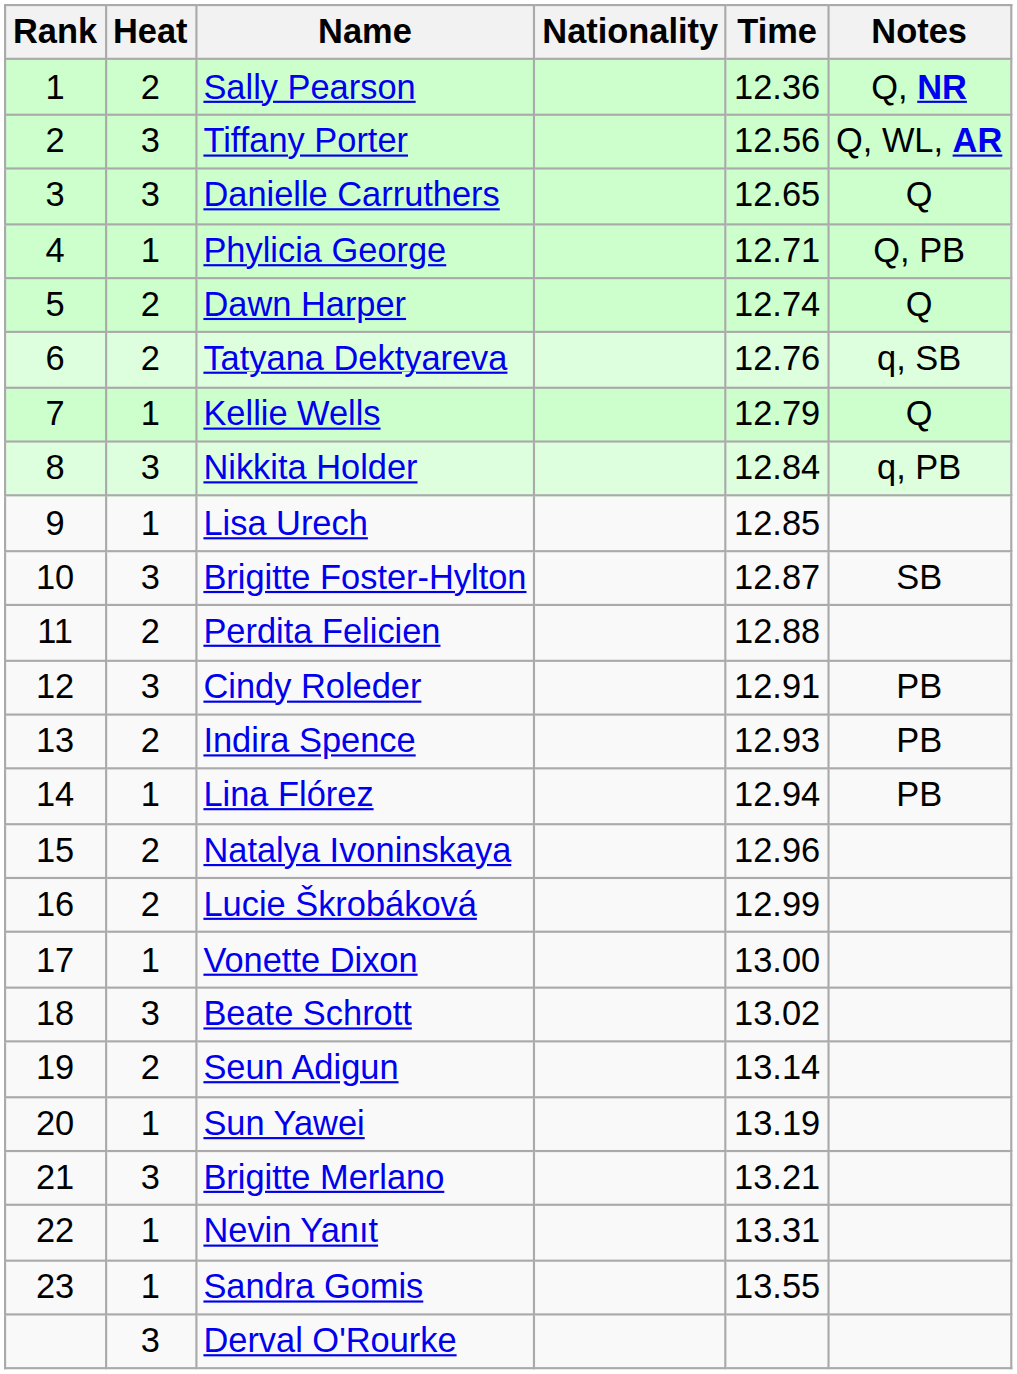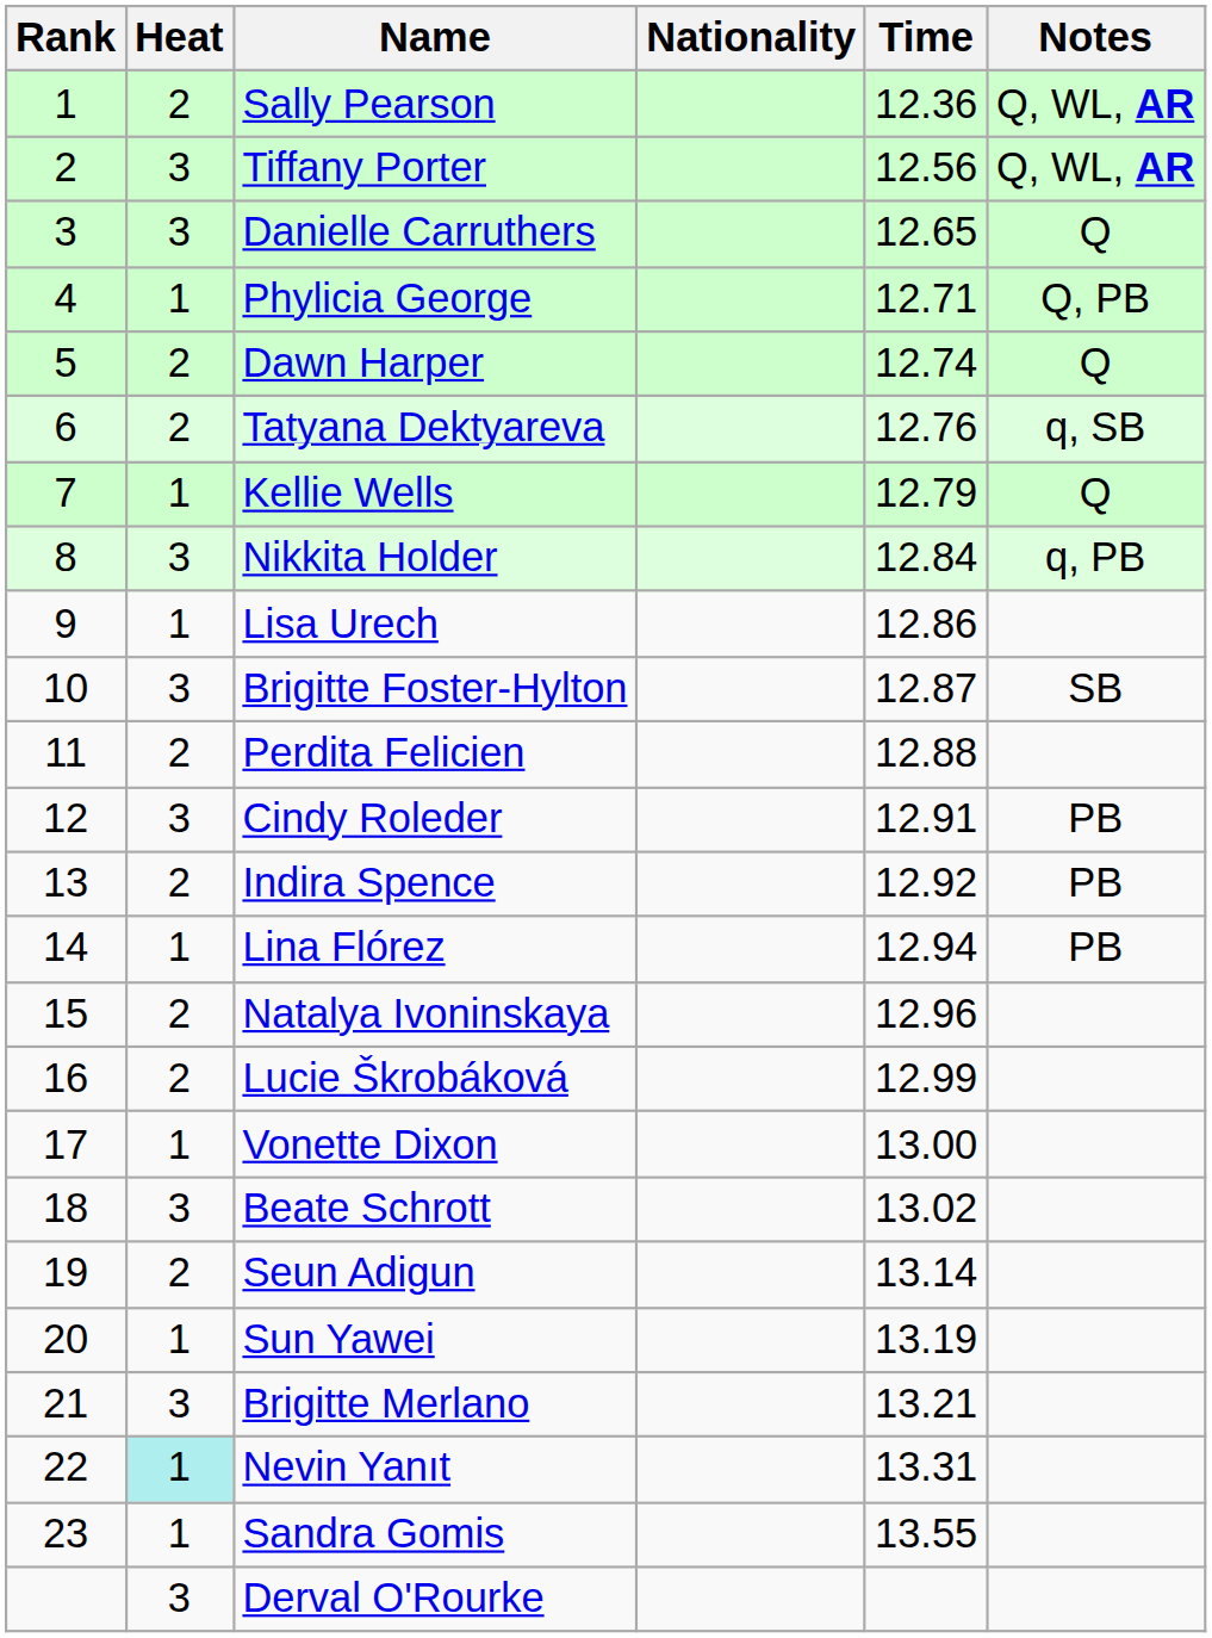Sally Pearson | Notes: Q, NR -> Q, WL, AR
Lisa Urech | Time: 12.85 -> 12.86
Indira Spence | Time: 12.93 -> 12.92
Nevin Yanıt | Heat: no background -> paleturquoise background
